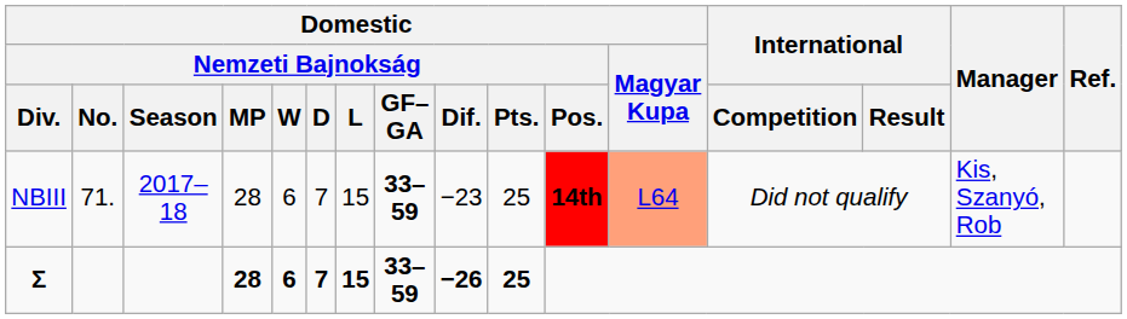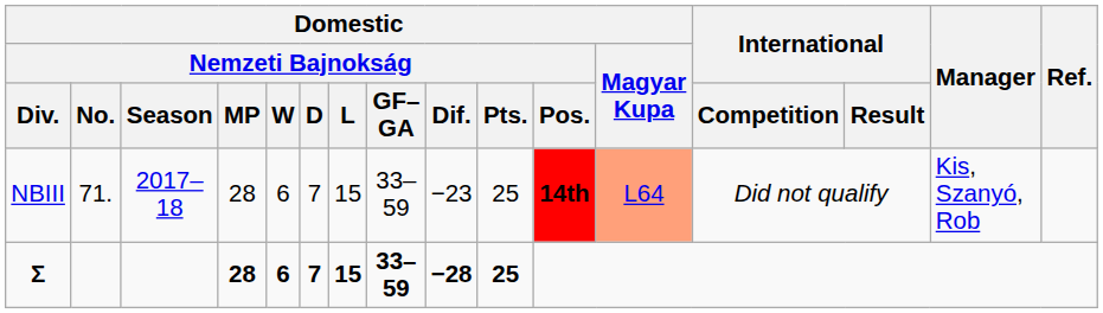NBIII | Domestic / Nemzeti Bajnokság / GF–GA: bold -> normal
Σ | Domestic / Nemzeti Bajnokság / Dif.: −26 -> −28
